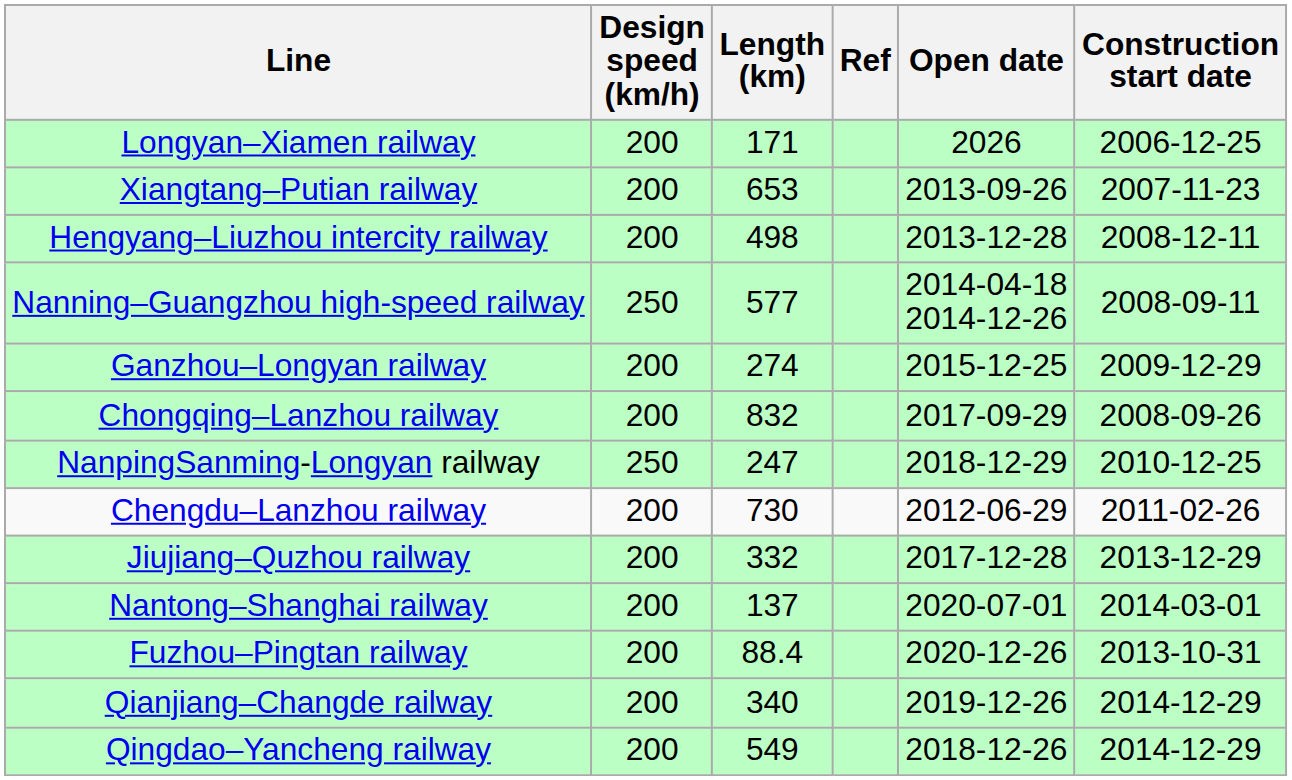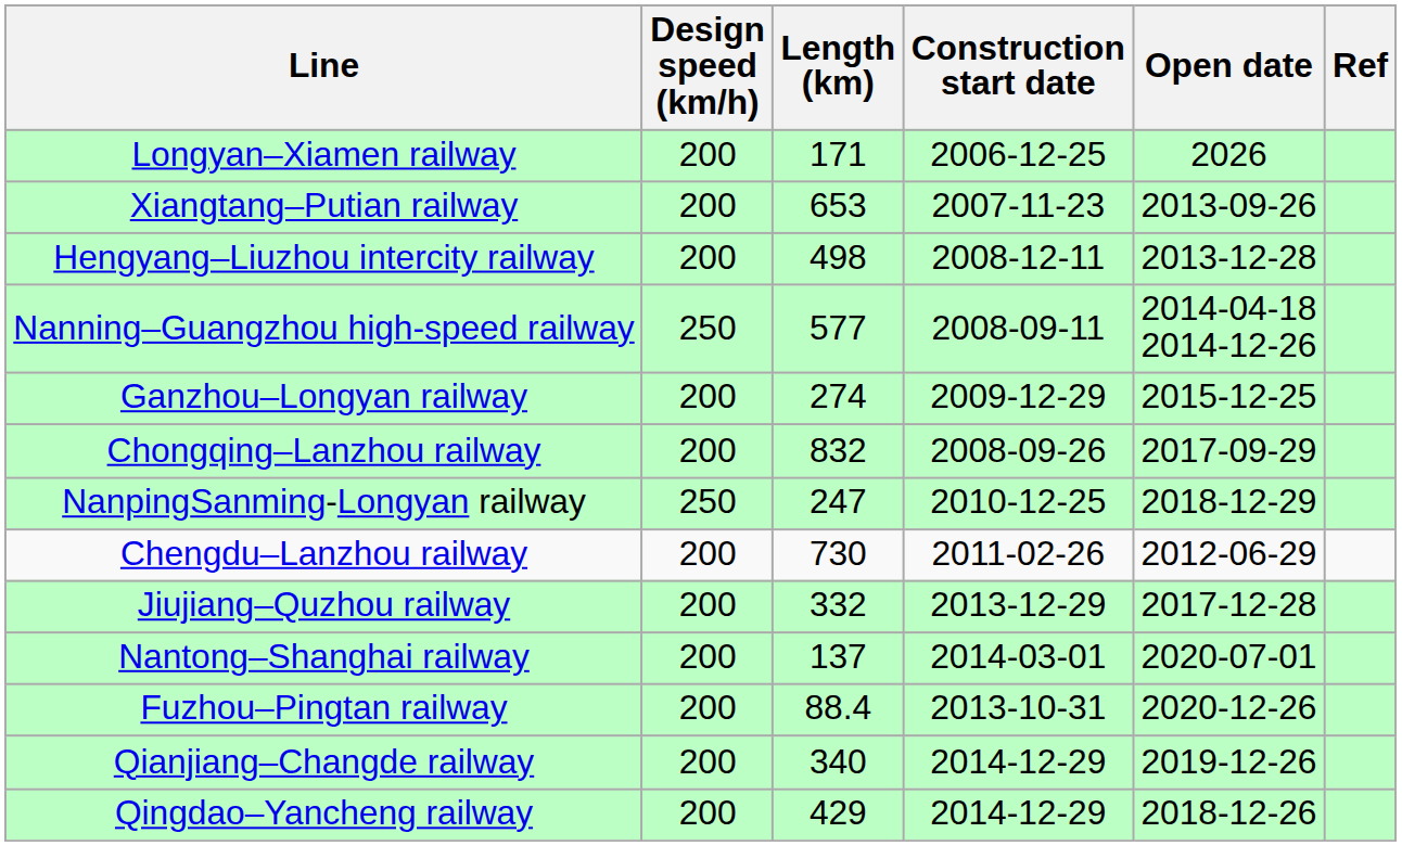columns swapped: Construction start date <-> Ref
Qingdao–Yancheng railway | Length (km): 549 -> 429
